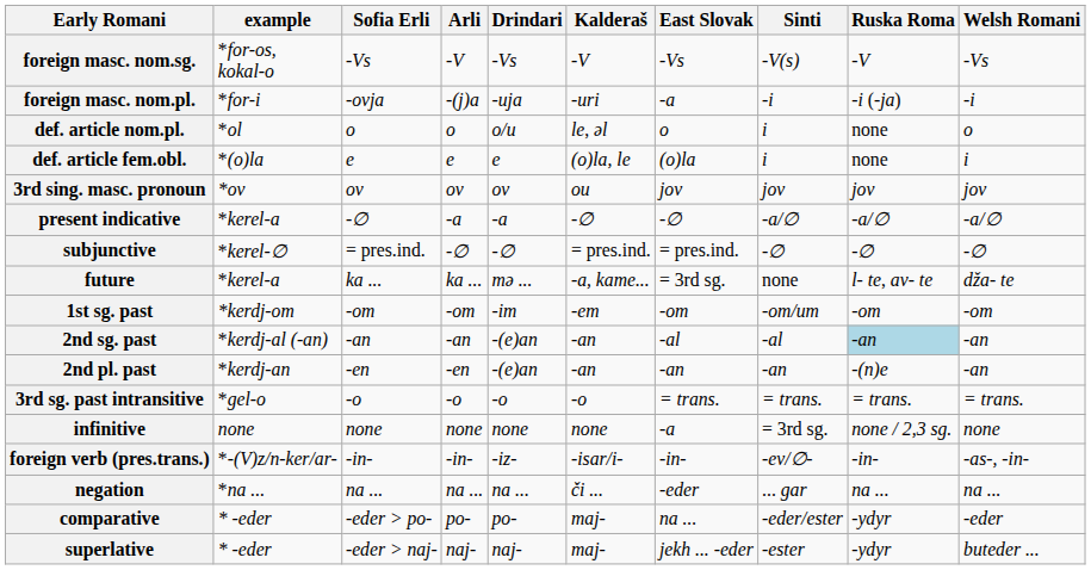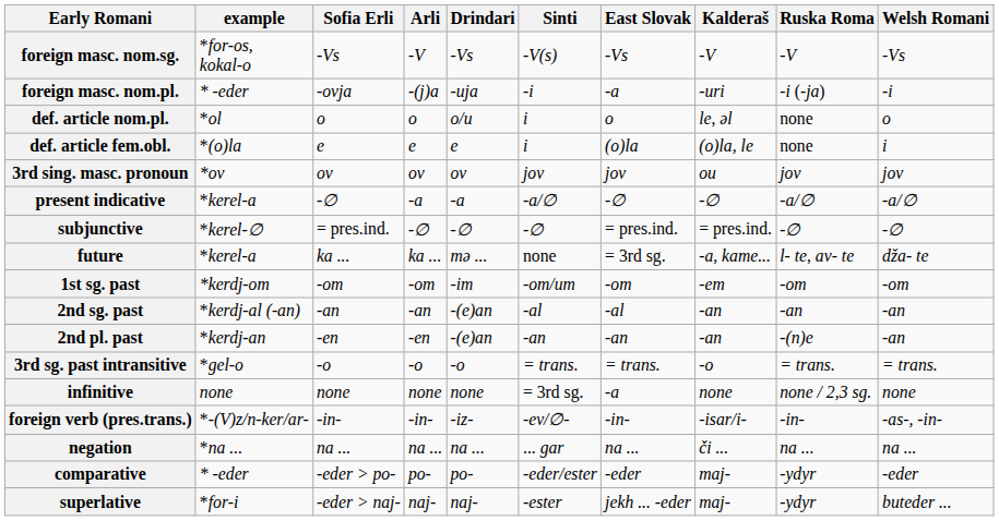columns swapped: Kalderaš <-> Sinti
foreign masc. nom.pl. | example: *for-i -> * -eder
2nd sg. past | Ruska Roma: lightblue background -> no background
negation | East Slovak: -eder -> na ...
comparative | East Slovak: na ... -> -eder
superlative | example: * -eder -> *for-i
